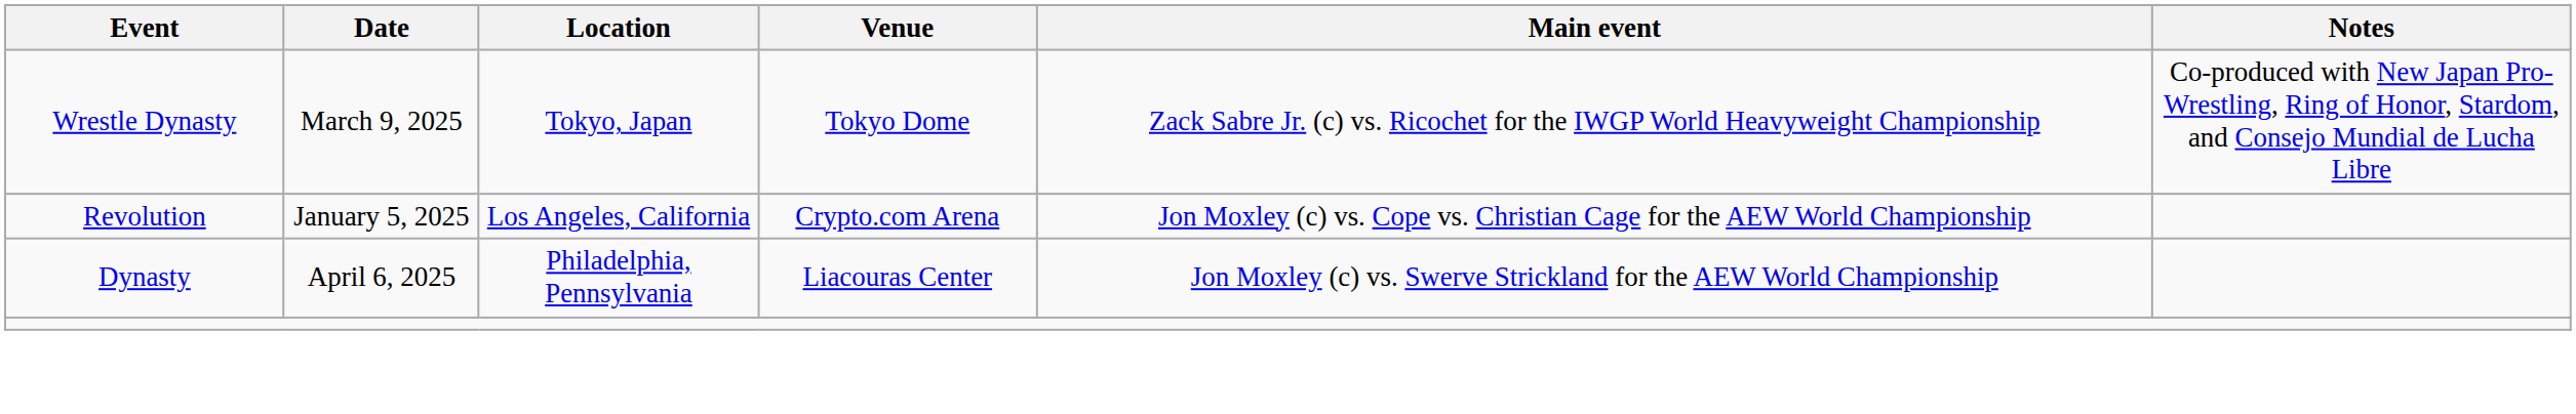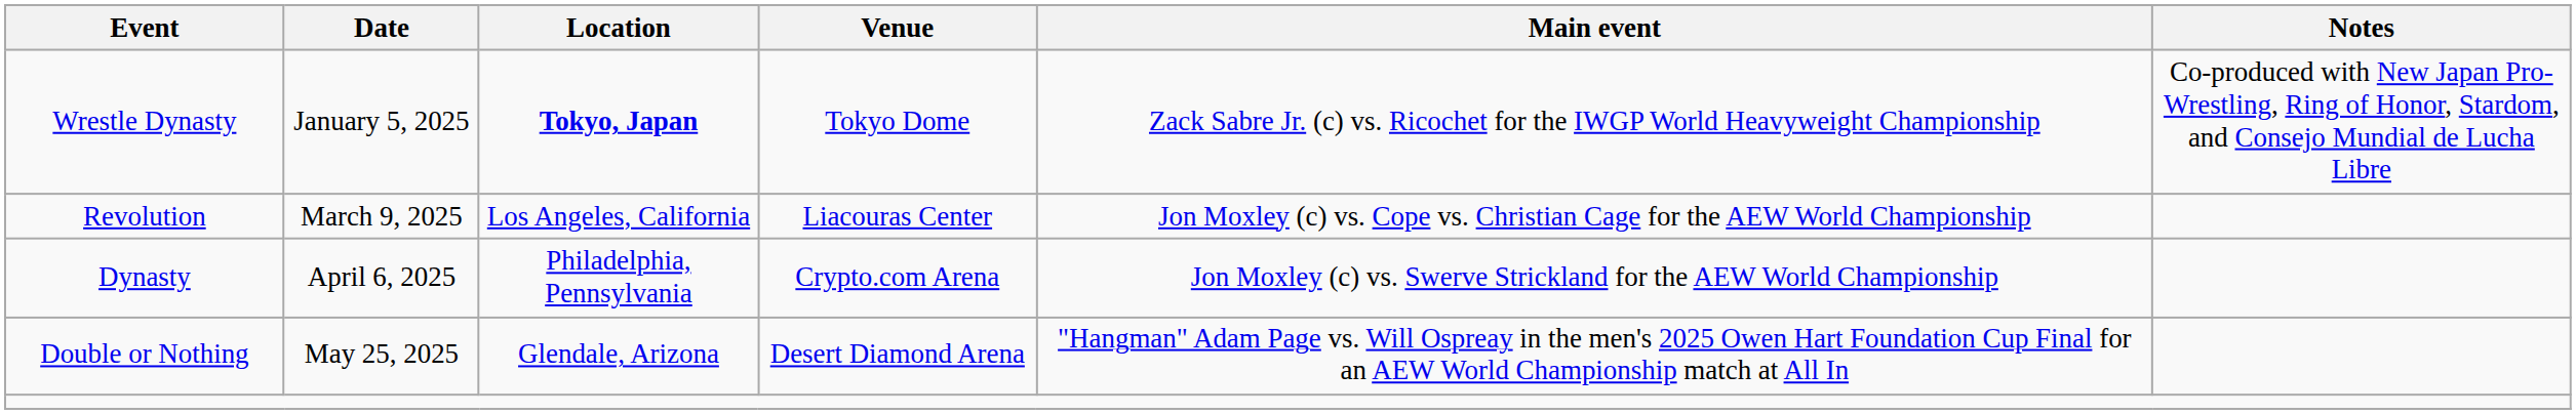Wrestle Dynasty | Date: March 9, 2025 -> January 5, 2025
Wrestle Dynasty | Location: normal -> bold
Revolution | Date: January 5, 2025 -> March 9, 2025
Revolution | Venue: Crypto.com Arena -> Liacouras Center
Dynasty | Venue: Liacouras Center -> Crypto.com Arena
+ row: Double or Nothing | May 25, 2025 | Glendale, Arizona | Desert Diamond Arena | "Hangman" Adam Page vs. Will Ospreay in the men's 2025 Owen Hart Foundation Cup Final for an AEW World Championship match at All In
